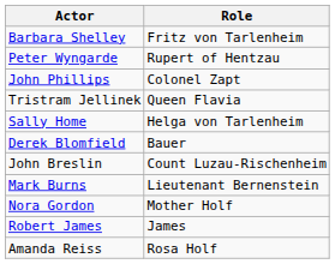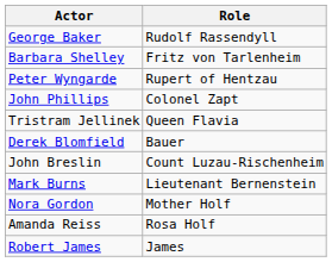+ row: George Baker | Rudolf Rassendyll
- row: Sally Home | Helga von Tarlenheim
rows swapped: Robert James <-> Amanda Reiss
